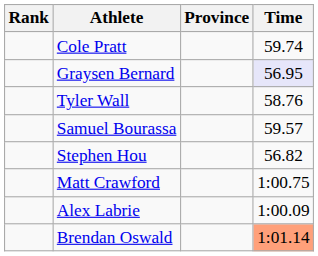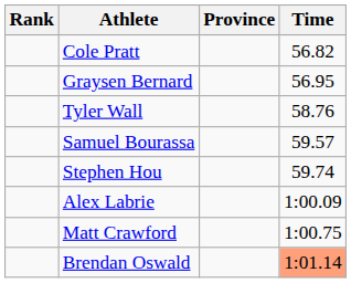Cole Pratt | Time: 59.74 -> 56.82
Graysen Bernard | Time: lavender background -> no background
Stephen Hou | Time: 56.82 -> 59.74
rows swapped: Alex Labrie <-> Matt Crawford
